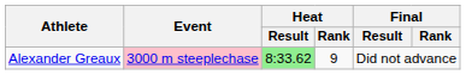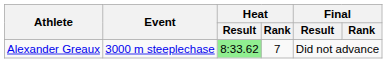Alexander Greaux | Event: pink background -> no background
Alexander Greaux | Heat / Rank: 9 -> 7
